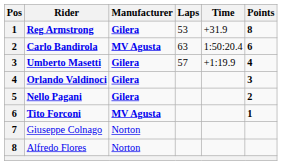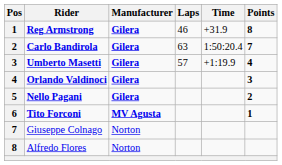Reg Armstrong | Laps: 53 -> 46
Carlo Bandirola | Manufacturer: MV Agusta -> Gilera
Carlo Bandirola | Points: 6 -> 7
